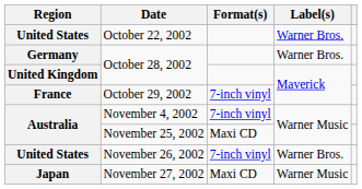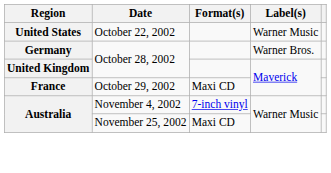October 22, 2002 | Label(s): Warner Bros. -> Warner Music
October 29, 2002 | Format(s): 7-inch vinyl -> Maxi CD
- row: United States | November 26, 2002 | 7-inch vinyl | Warner Bros.
- row: Japan | November 27, 2002 | Maxi CD | Warner Music
